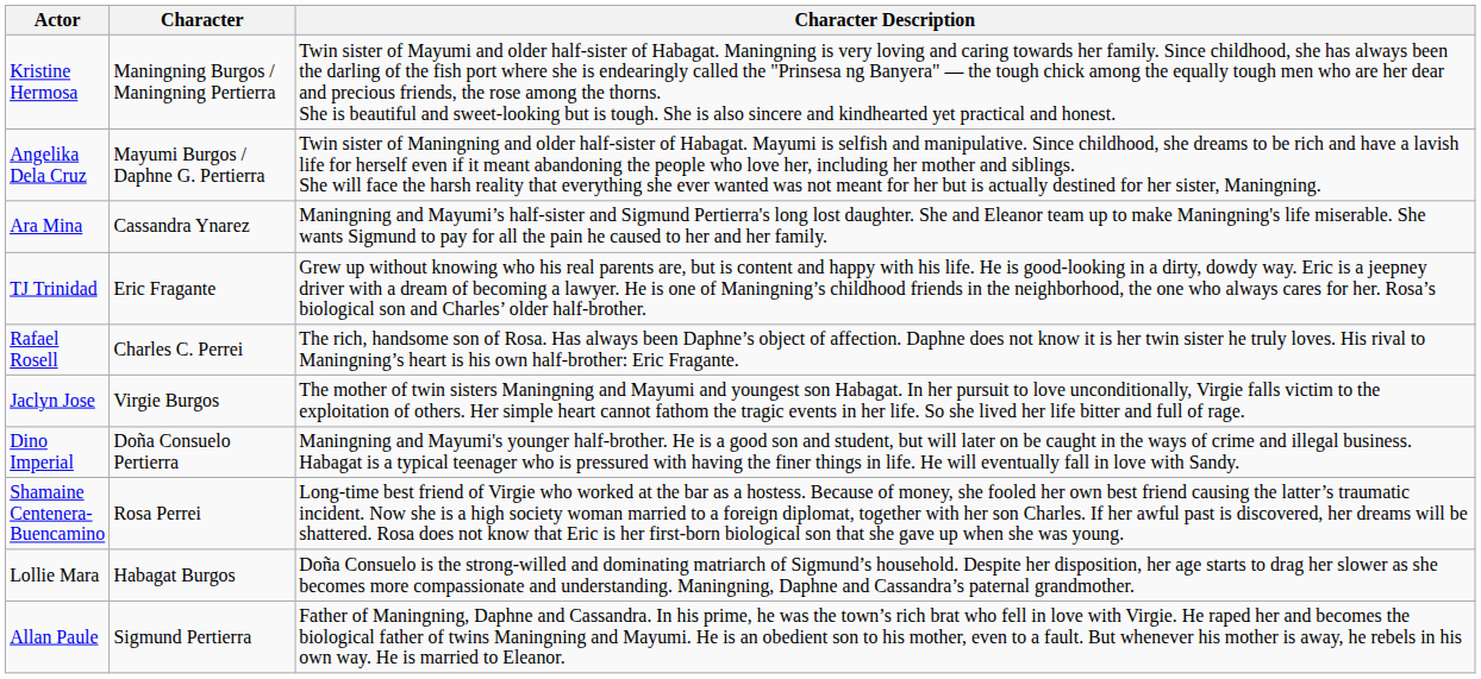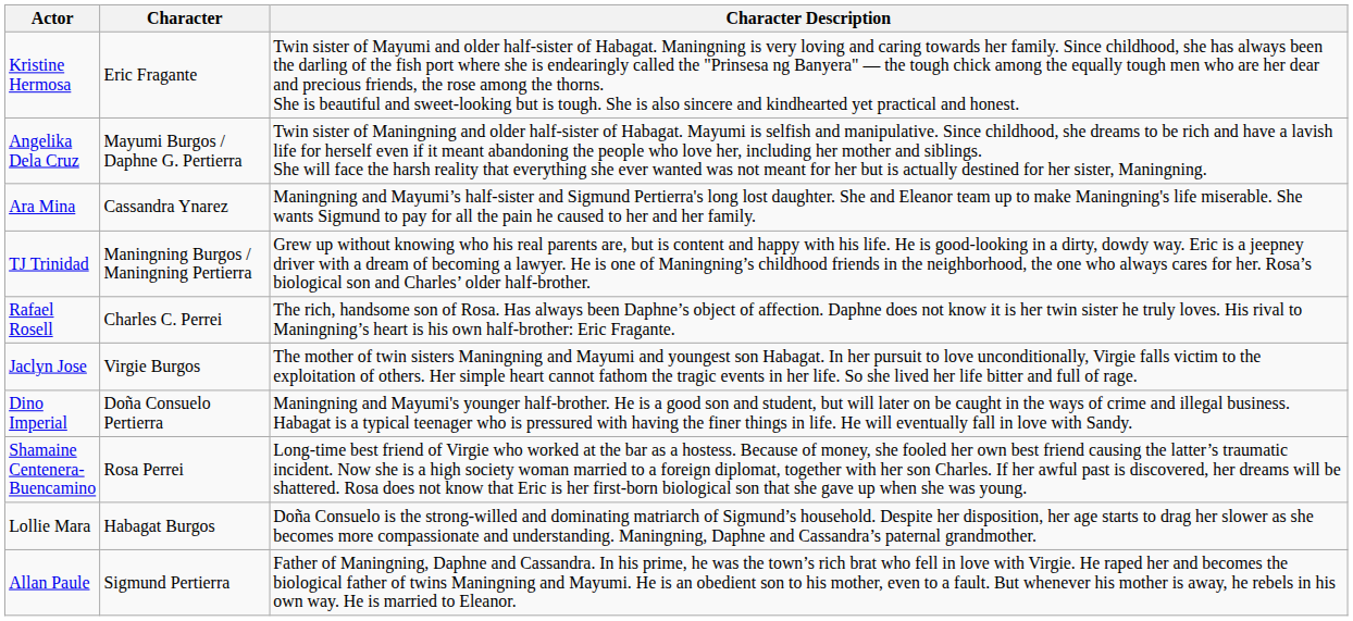Kristine Hermosa | Character: Maningning Burgos / Maningning Pertierra -> Eric Fragante
TJ Trinidad | Character: Eric Fragante -> Maningning Burgos / Maningning Pertierra
